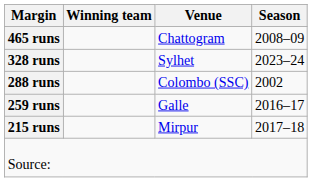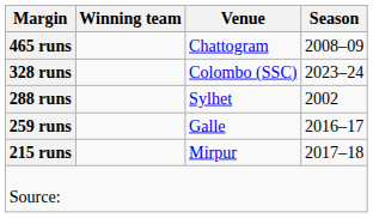328 runs | Venue: Sylhet -> Colombo (SSC)
288 runs | Venue: Colombo (SSC) -> Sylhet
